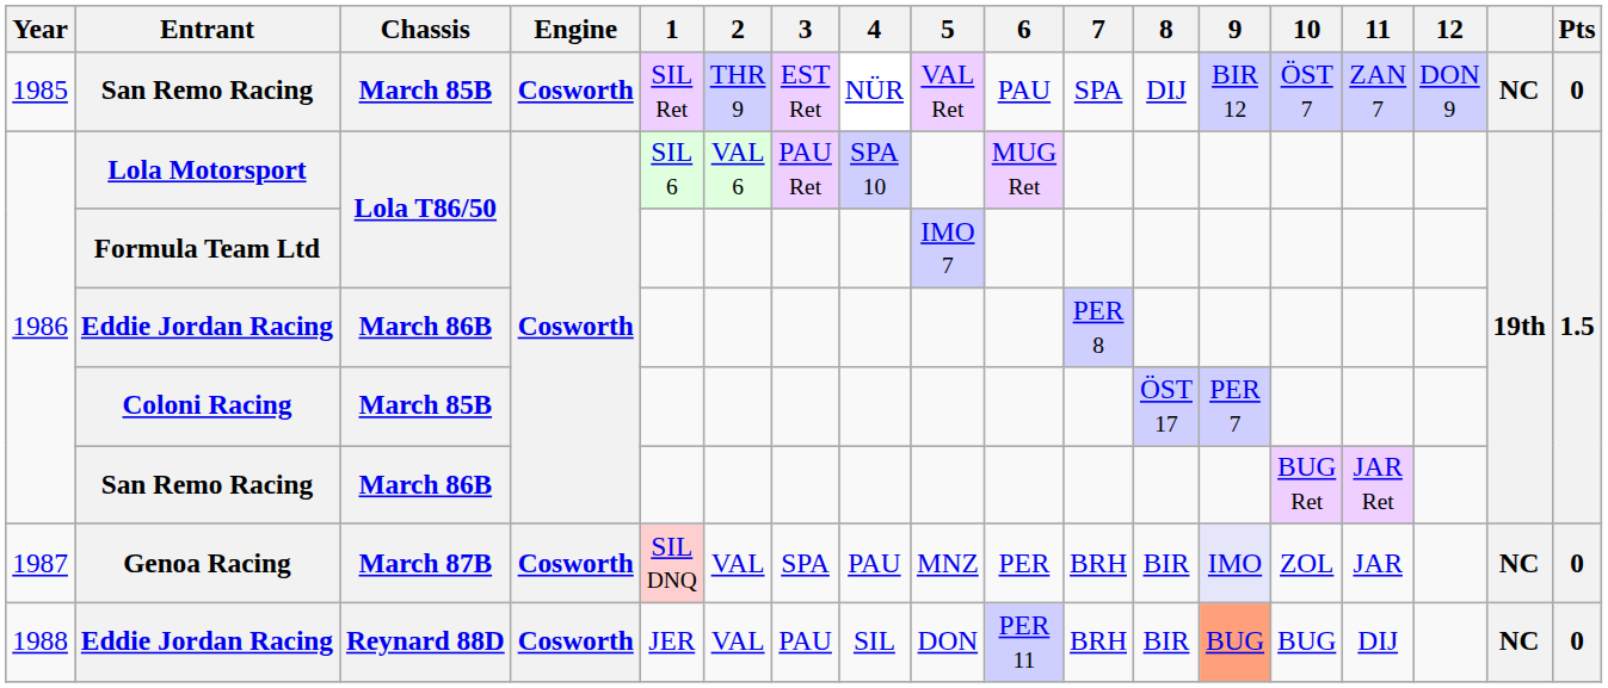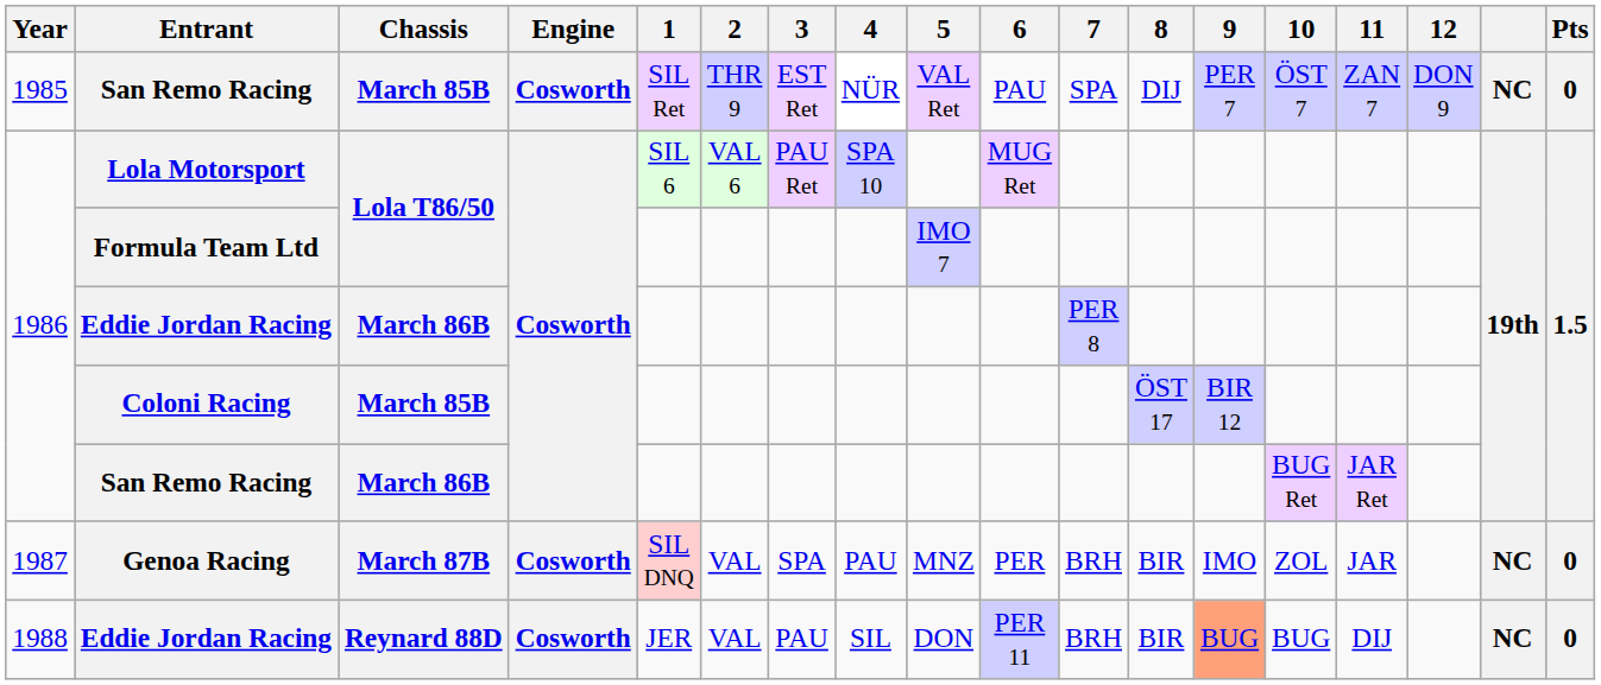San Remo Racing / March 85B | 9: BIR 12 -> PER 7
Coloni Racing | 9: PER 7 -> BIR 12
Genoa Racing | 9: lavender background -> no background
